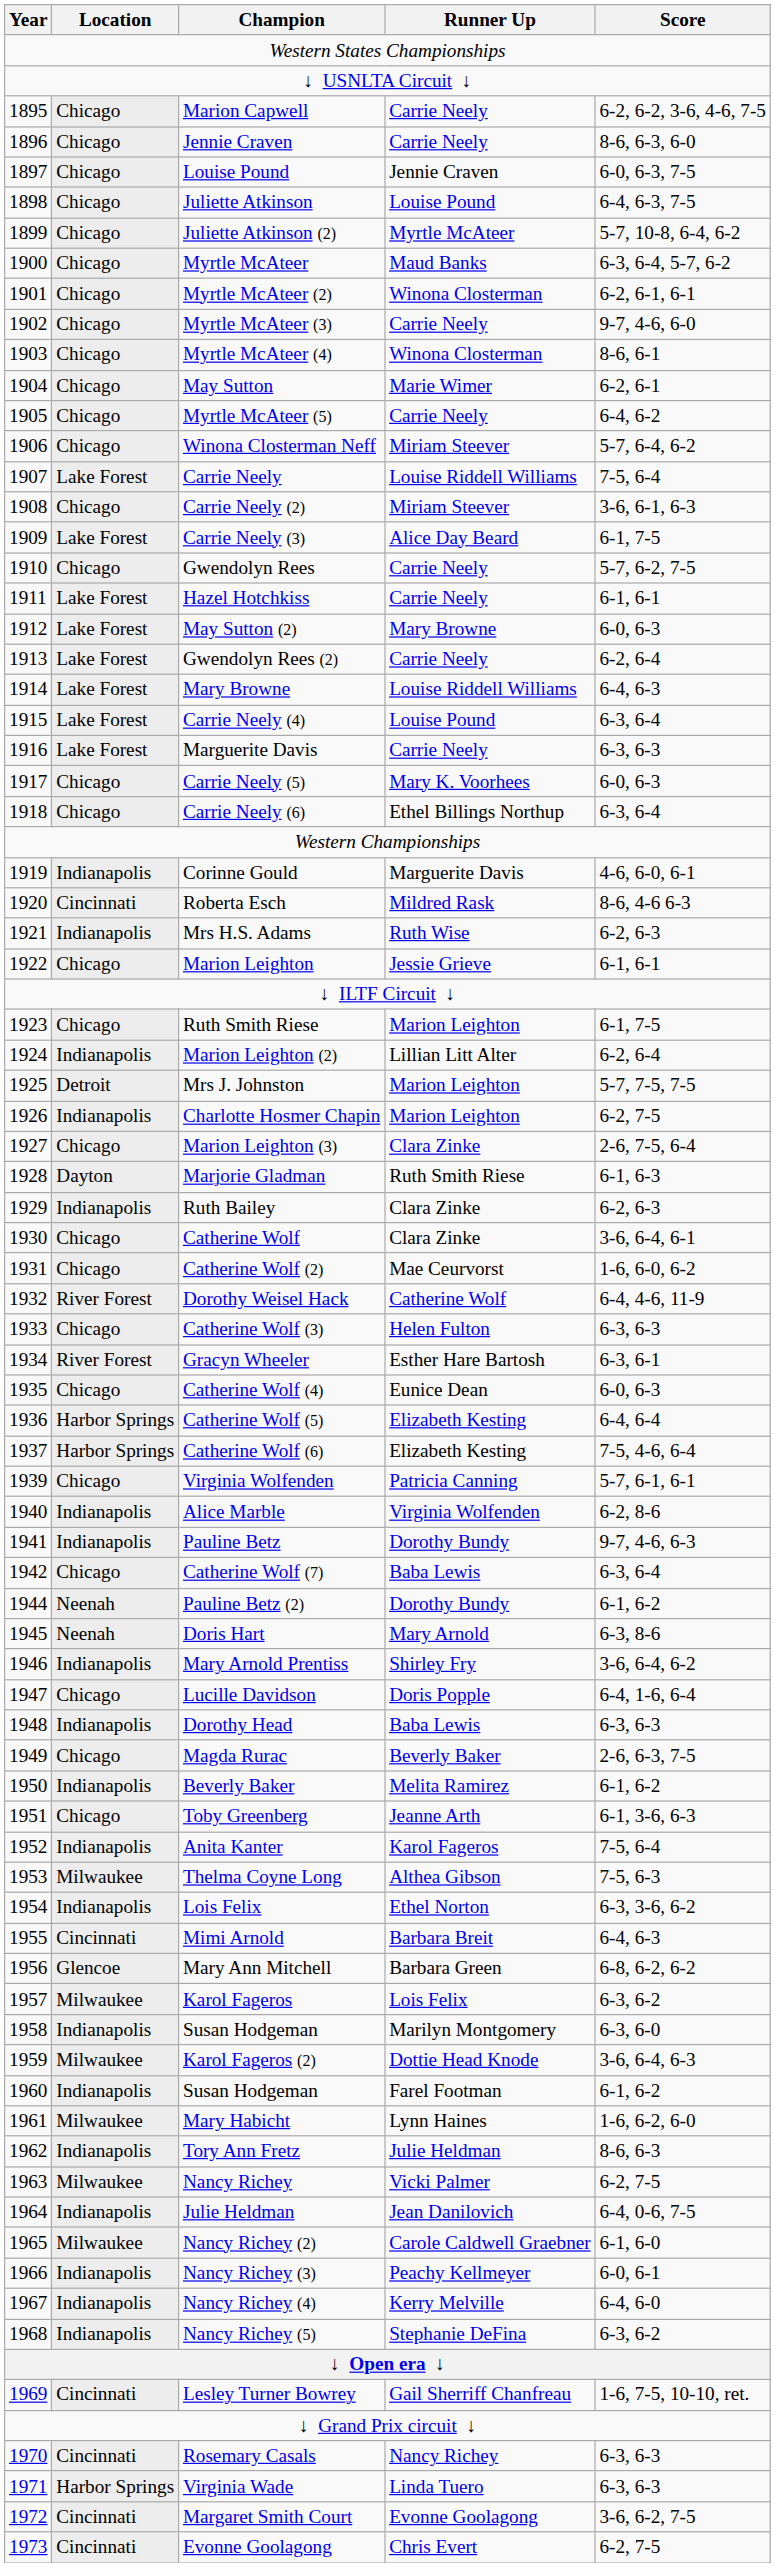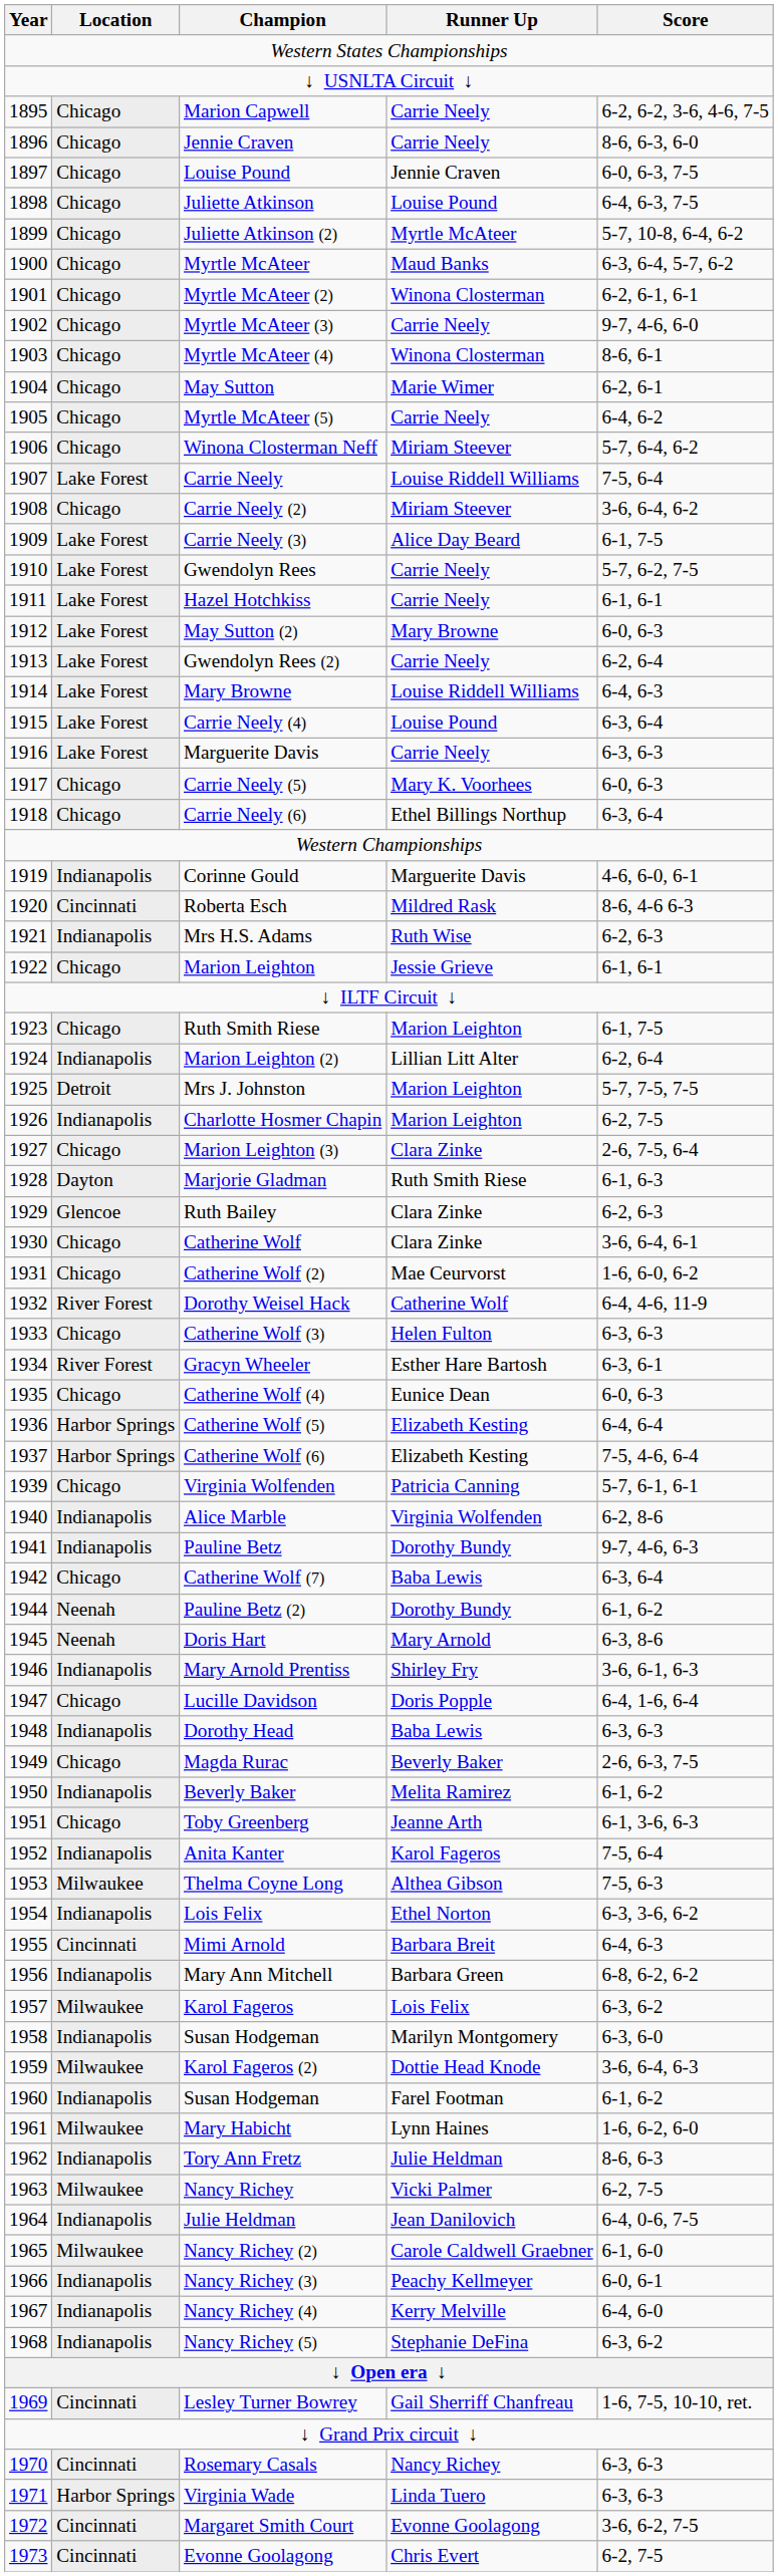Carrie Neely (2) | Score: 3-6, 6-1, 6-3 -> 3-6, 6-4, 6-2
Gwendolyn Rees | Location: Chicago -> Lake Forest
Ruth Bailey | Location: Indianapolis -> Glencoe
Mary Arnold Prentiss | Score: 3-6, 6-4, 6-2 -> 3-6, 6-1, 6-3
Mary Ann Mitchell | Location: Glencoe -> Indianapolis
